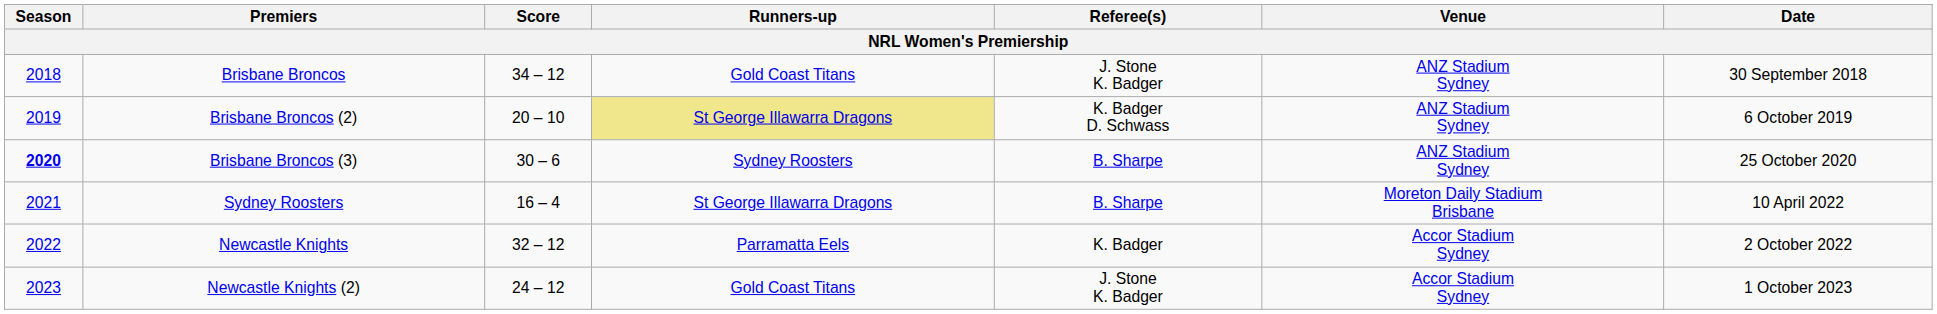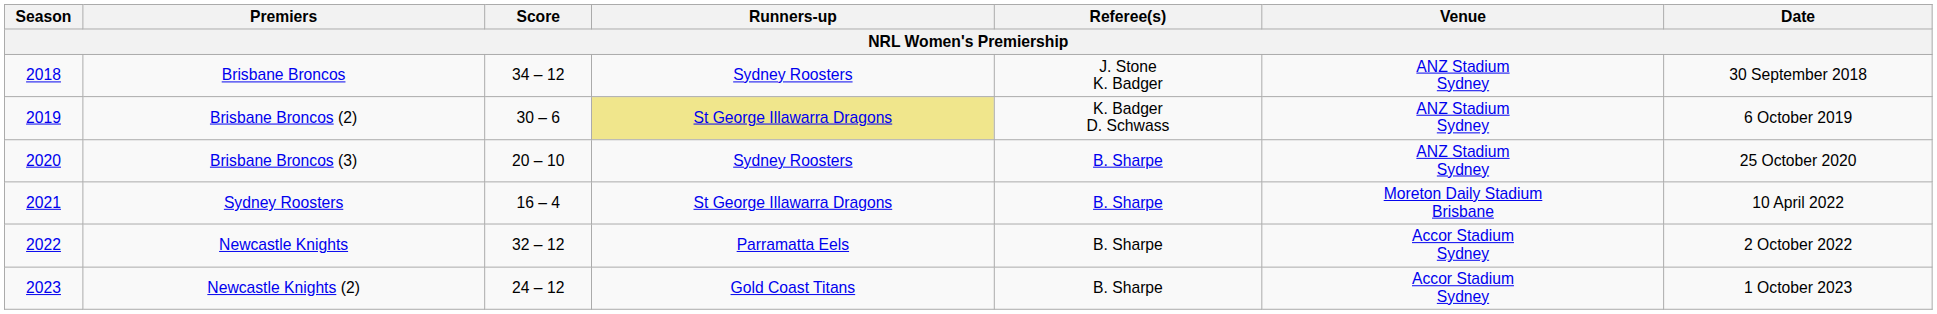Brisbane Broncos | Runners-up: Gold Coast Titans -> Sydney Roosters
Brisbane Broncos (2) | Score: 20 – 10 -> 30 – 6
Brisbane Broncos (3) | Season: bold -> normal
Brisbane Broncos (3) | Score: 30 – 6 -> 20 – 10
Newcastle Knights | Referee(s): K. Badger -> B. Sharpe
Newcastle Knights (2) | Referee(s): J. Stone K. Badger -> B. Sharpe
